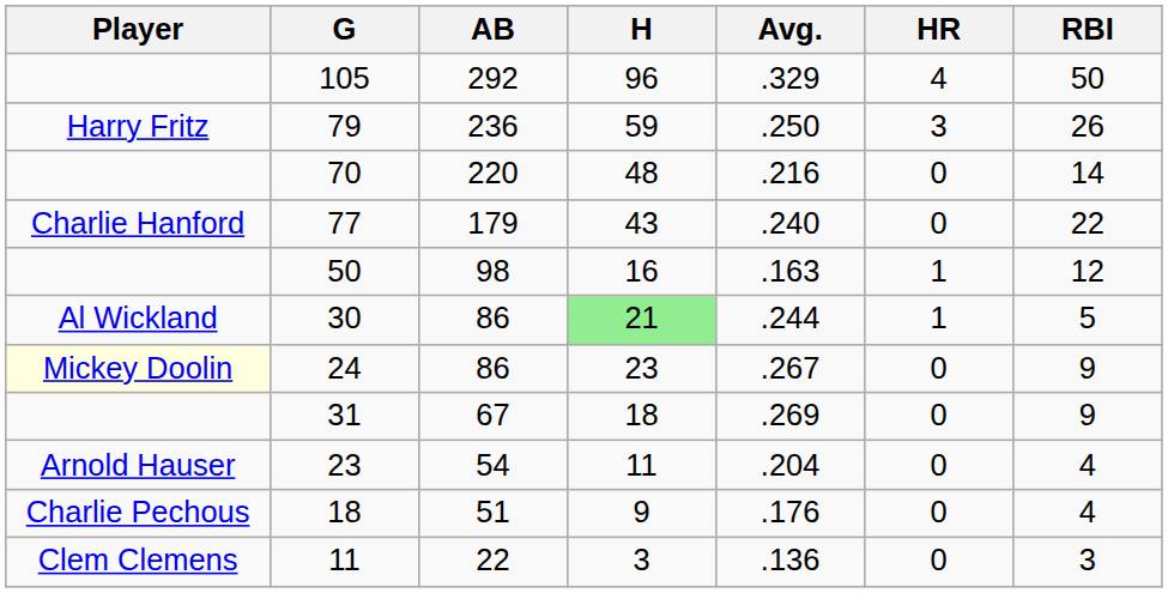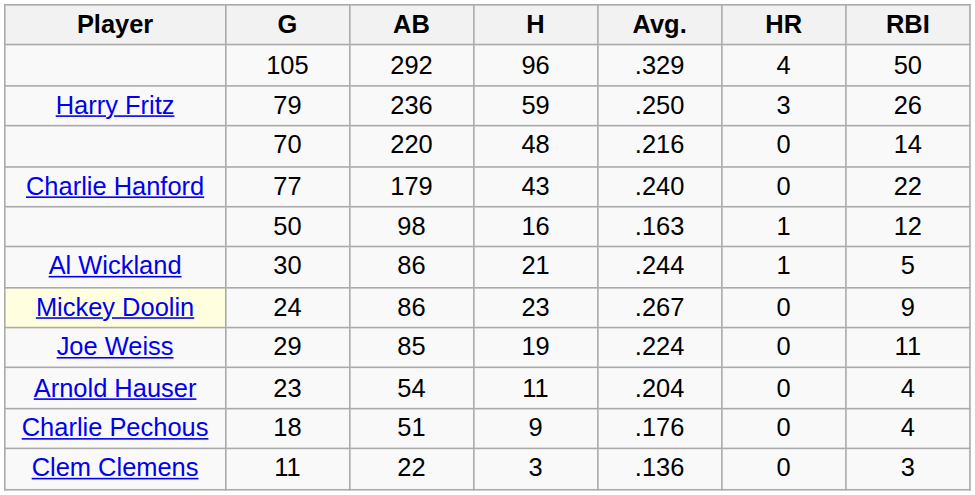30 | H: lightgreen background -> no background
+ row: Joe Weiss | 29 | 85 | 19 | .224 | 0 | 11
- row: 31 | 67 | 18 | .269 | 0 | 9
